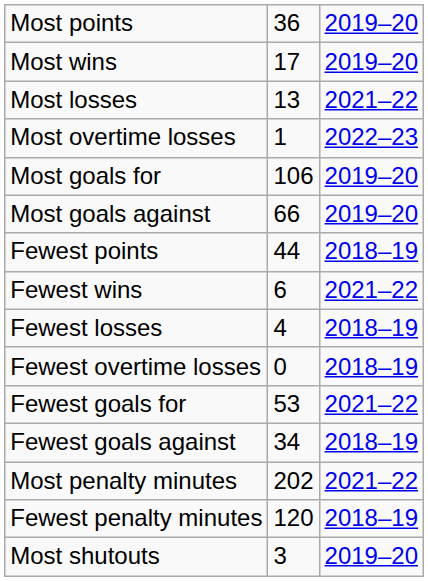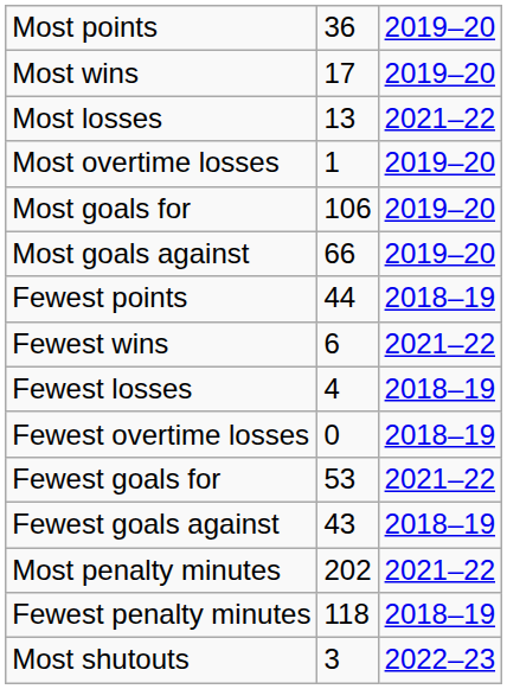Most overtime losses | column 3: 2022–23 -> 2019–20
Fewest goals against | column 2: 34 -> 43
Fewest penalty minutes | column 2: 120 -> 118
Most shutouts | column 3: 2019–20 -> 2022–23
